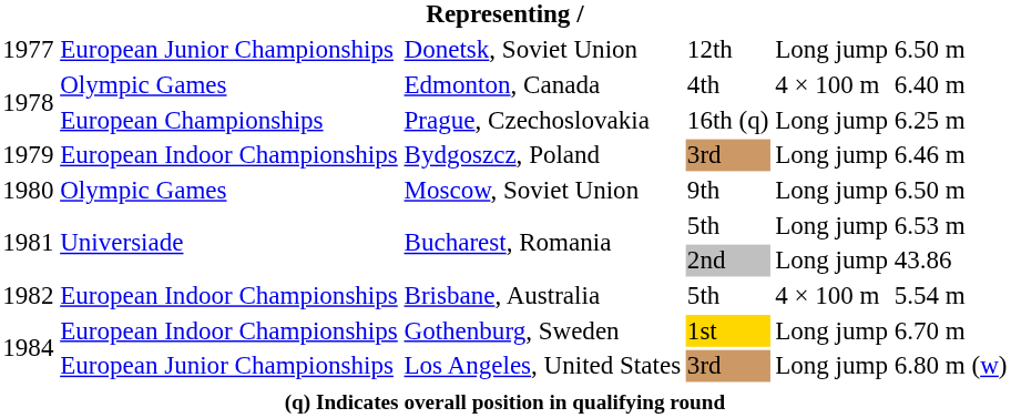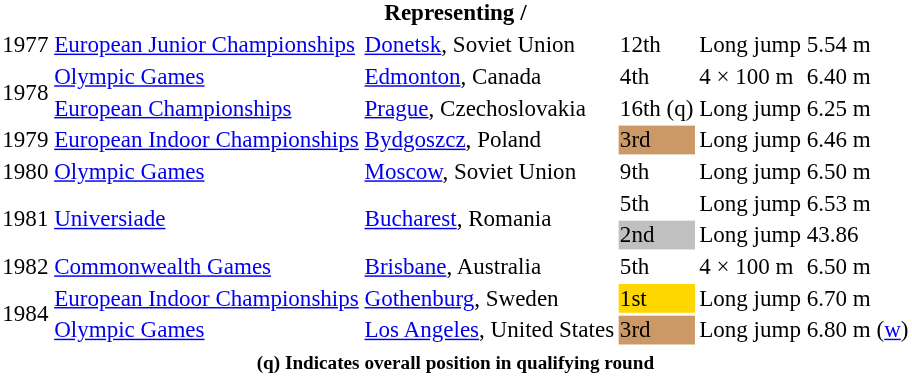Donetsk, Soviet Union | column 6: 6.50 m -> 5.54 m
Brisbane, Australia | column 2: European Indoor Championships -> Commonwealth Games
Brisbane, Australia | column 6: 5.54 m -> 6.50 m
Los Angeles, United States | column 2: European Junior Championships -> Olympic Games
